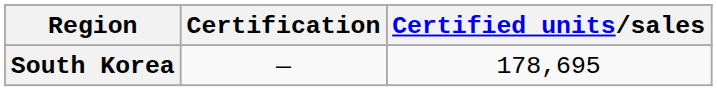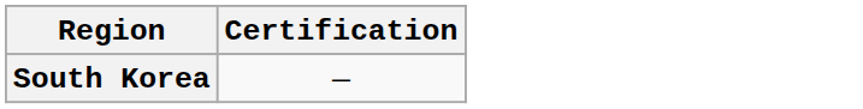- column: Certified units/sales | 178,695
